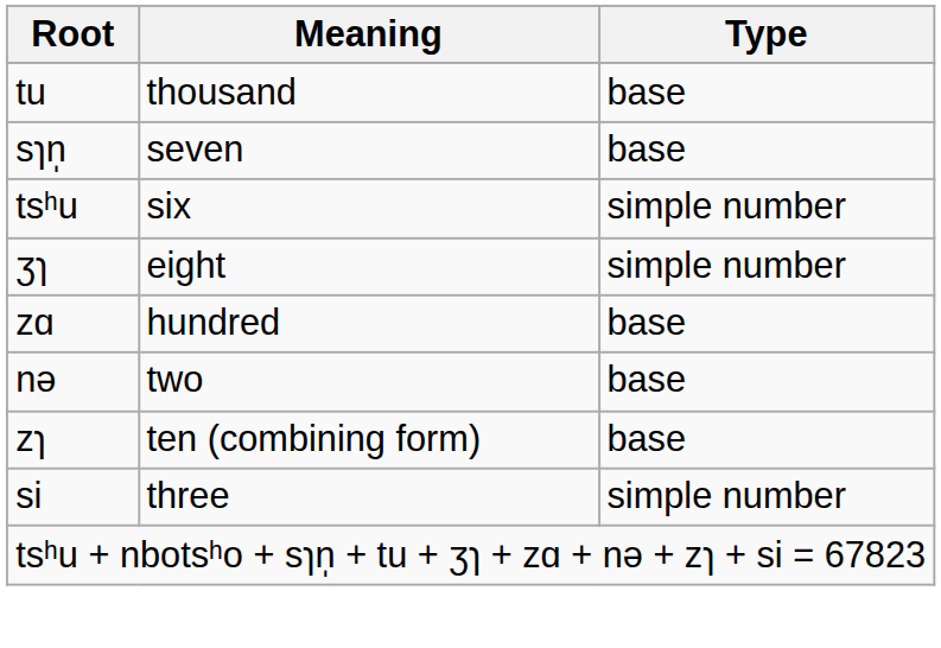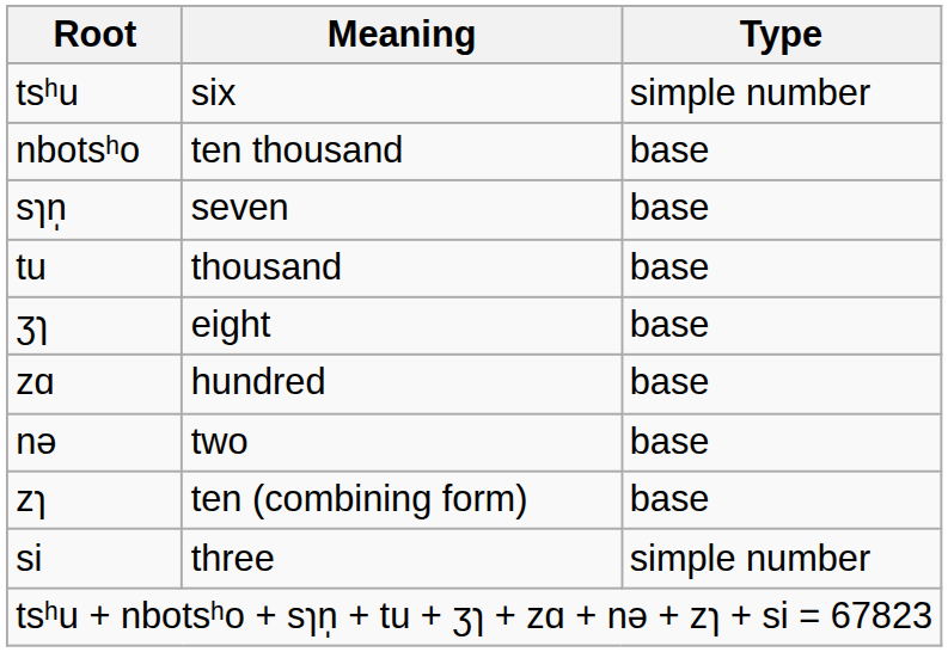rows swapped: tsʰu <-> tu
+ row: nbotsʰo | ten thousand | base
ʒɿ | Type: simple number -> base
